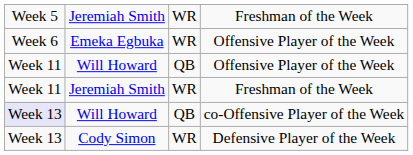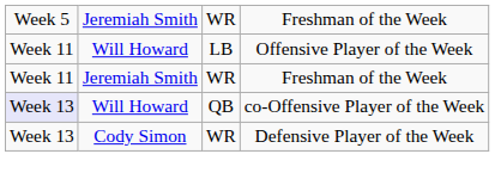- row: Week 6 | Emeka Egbuka | WR | Offensive Player of the Week
Will Howard / Offensive Player of the Week | column 3: QB -> LB
